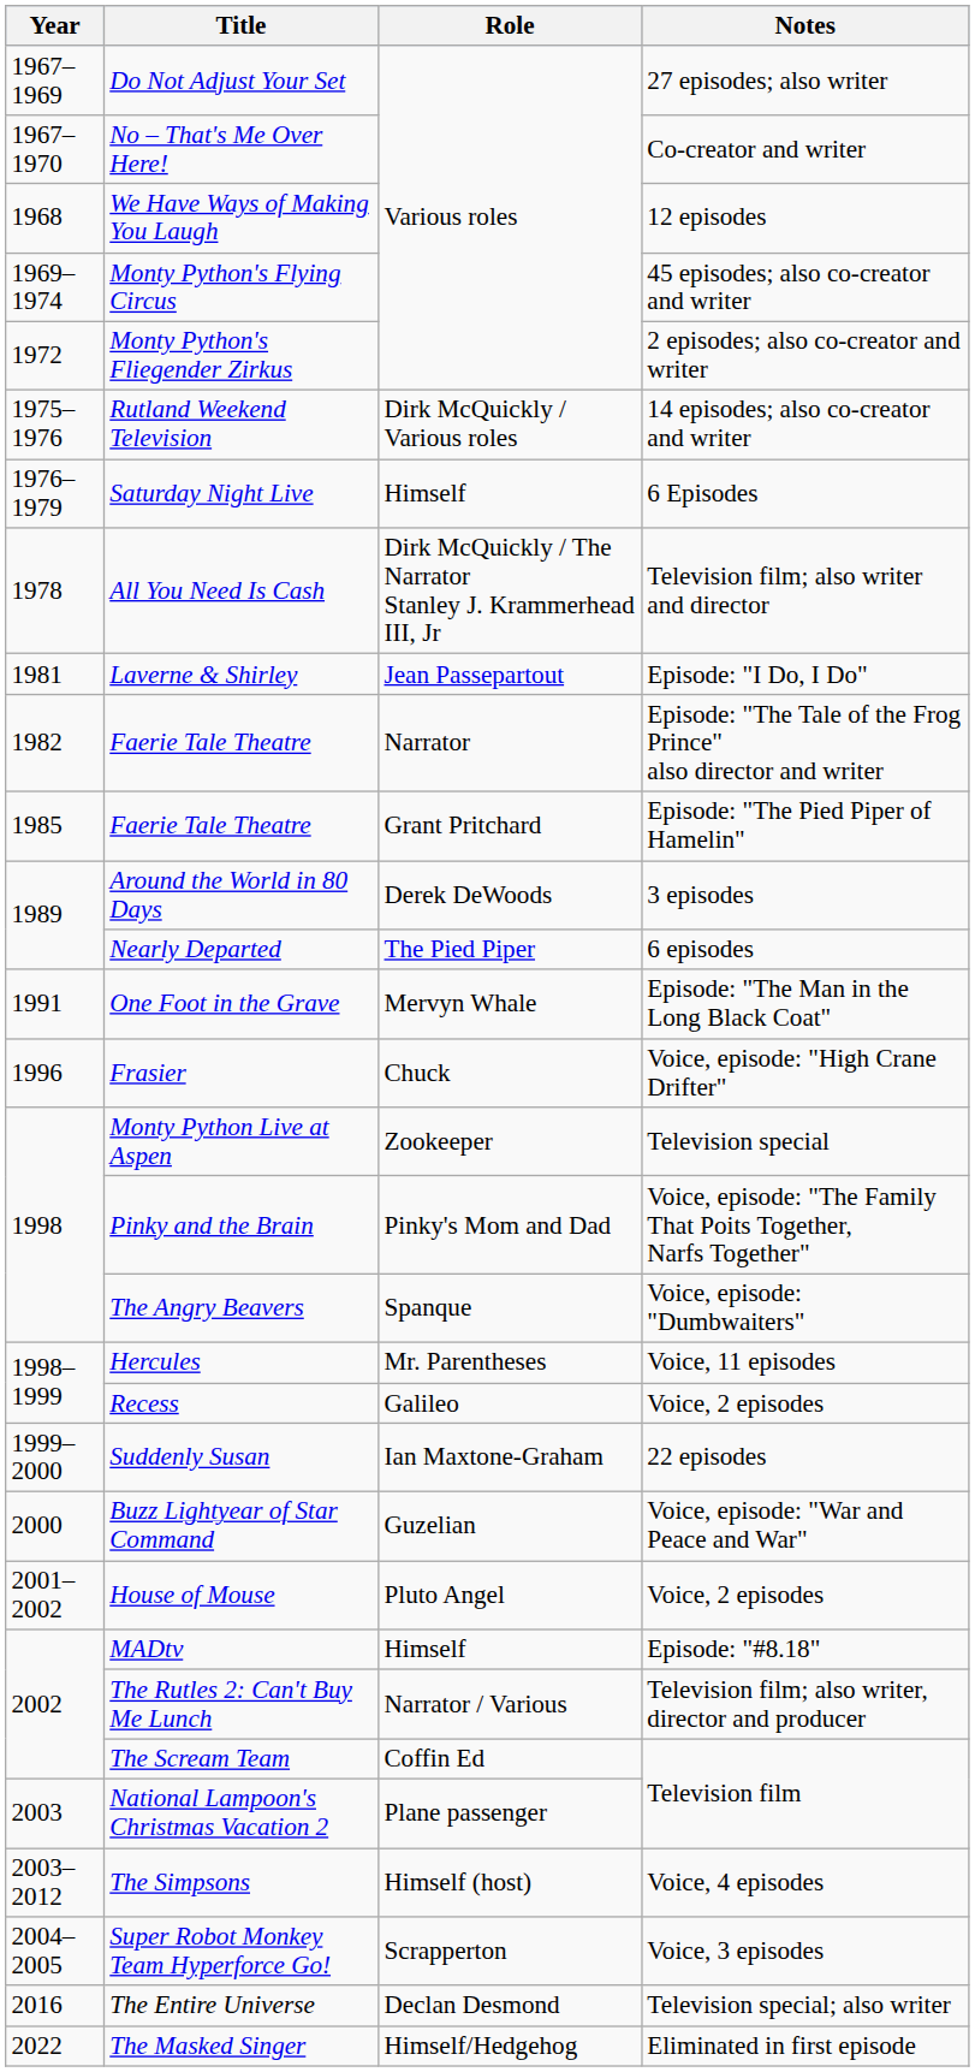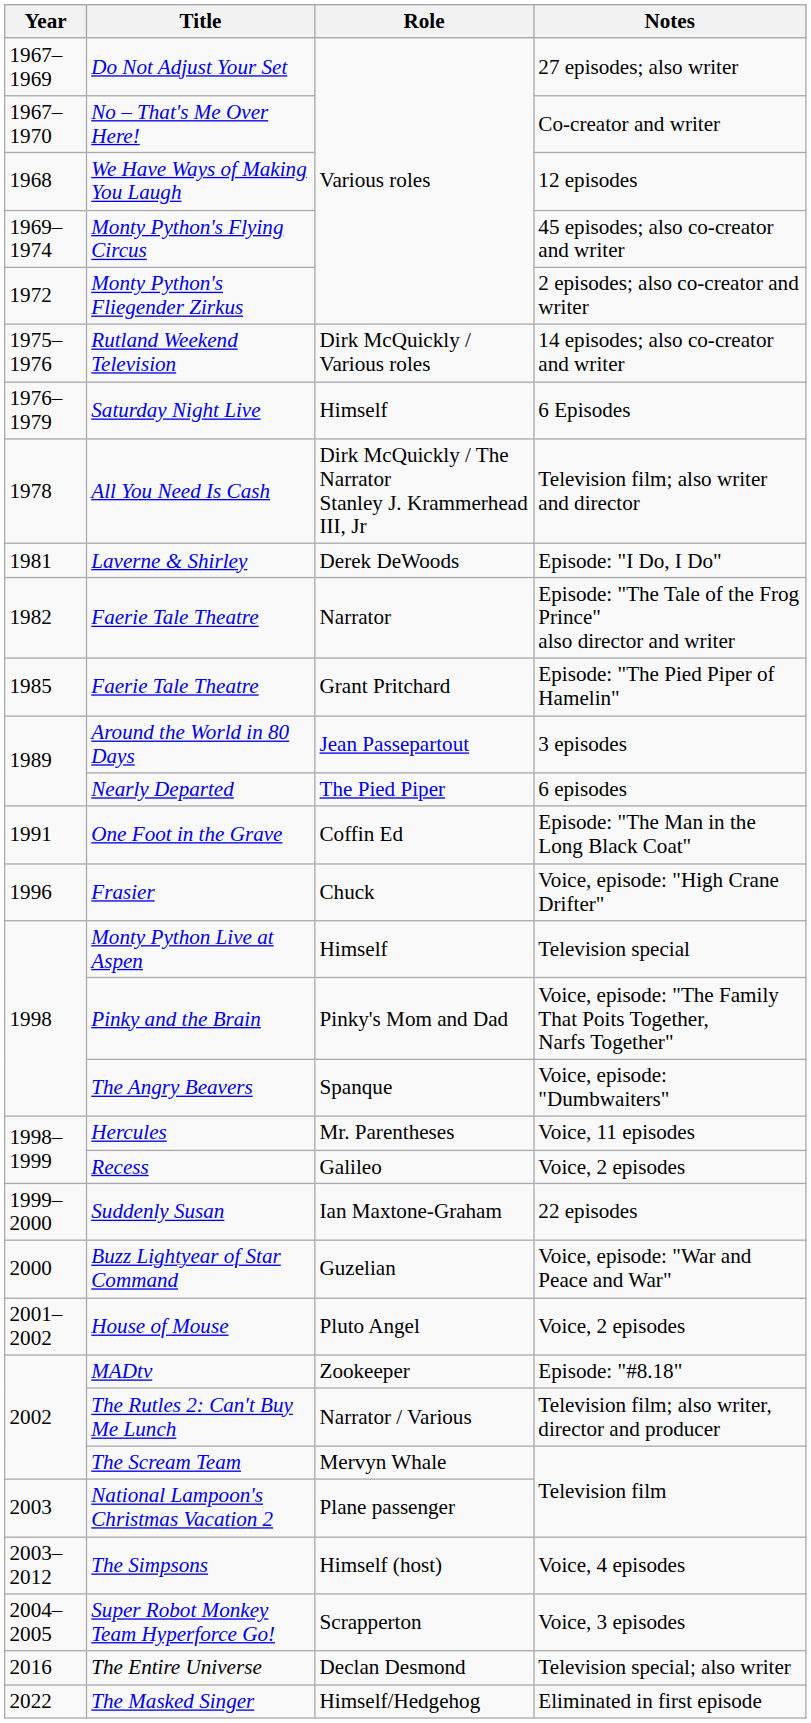Laverne & Shirley | Role: Jean Passepartout -> Derek DeWoods
Around the World in 80 Days | Role: Derek DeWoods -> Jean Passepartout
One Foot in the Grave | Role: Mervyn Whale -> Coffin Ed
Monty Python Live at Aspen | Role: Zookeeper -> Himself
MADtv | Role: Himself -> Zookeeper
The Scream Team | Role: Coffin Ed -> Mervyn Whale
